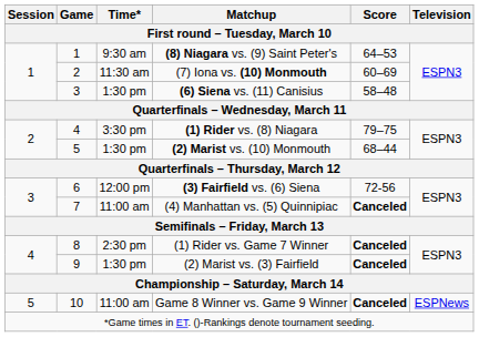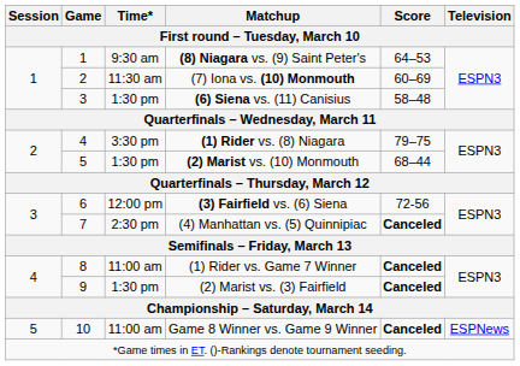(4) Manhattan vs. (5) Quinnipiac | Time*: 11:00 am -> 2:30 pm
(1) Rider vs. Game 7 Winner | Time*: 2:30 pm -> 11:00 am
